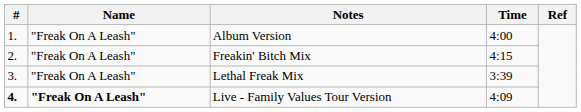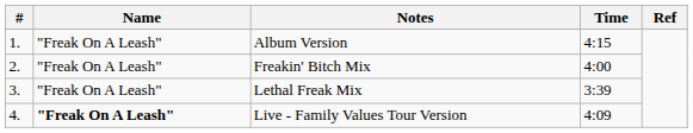Album Version | Time: 4:00 -> 4:15
Freakin' Bitch Mix | Time: 4:15 -> 4:00
Live - Family Values Tour Version | #: bold -> normal
